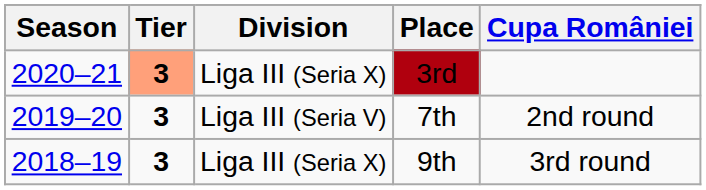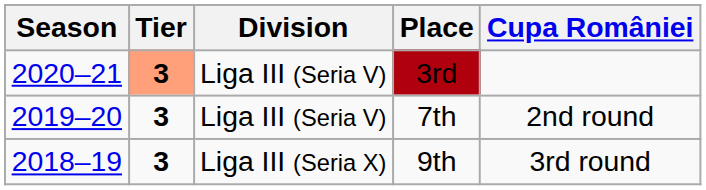3rd | Division: Liga III (Seria X) -> Liga III (Seria V)
